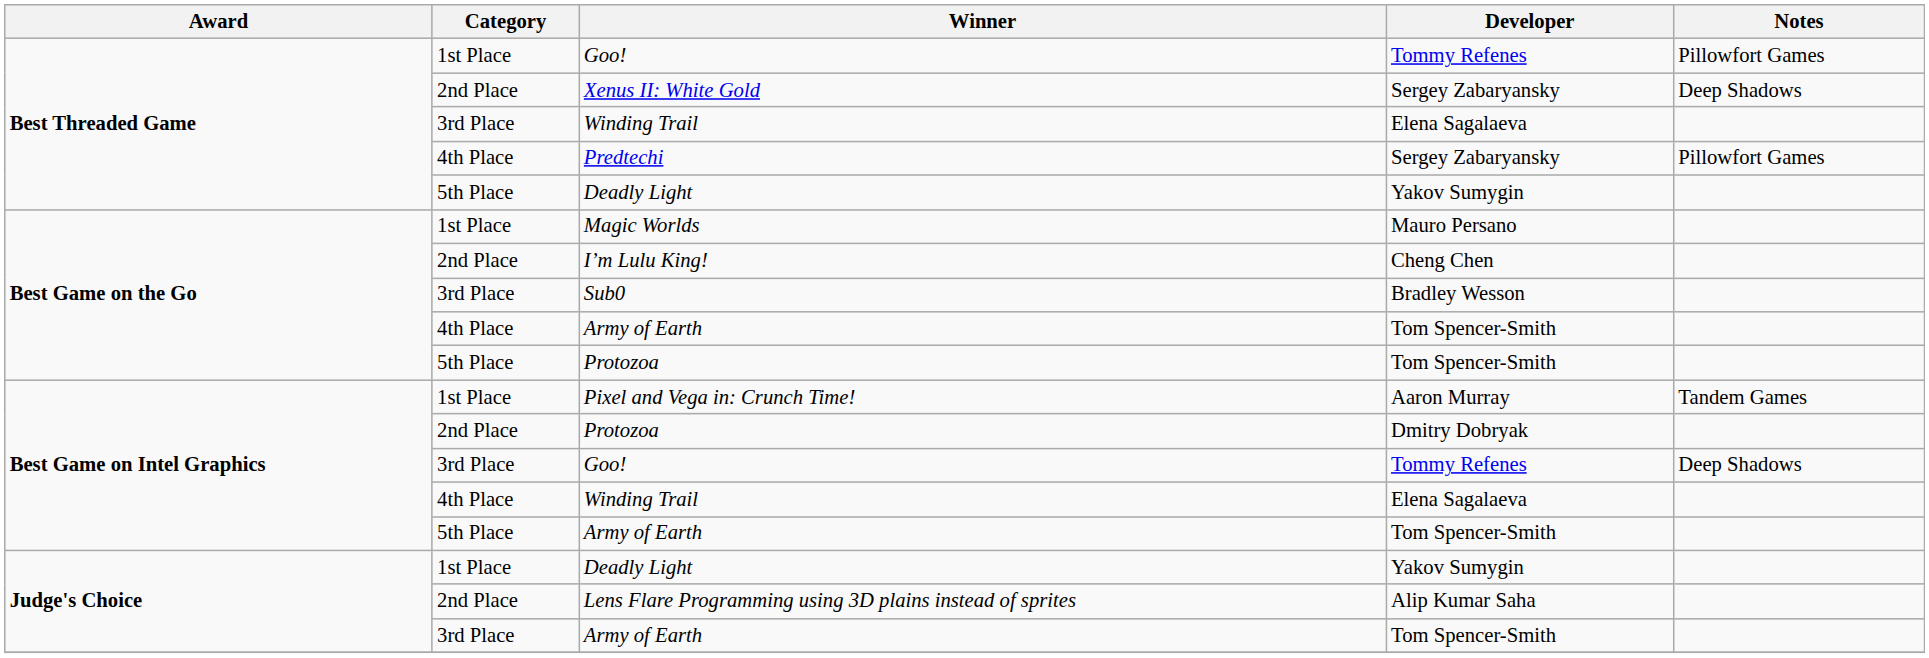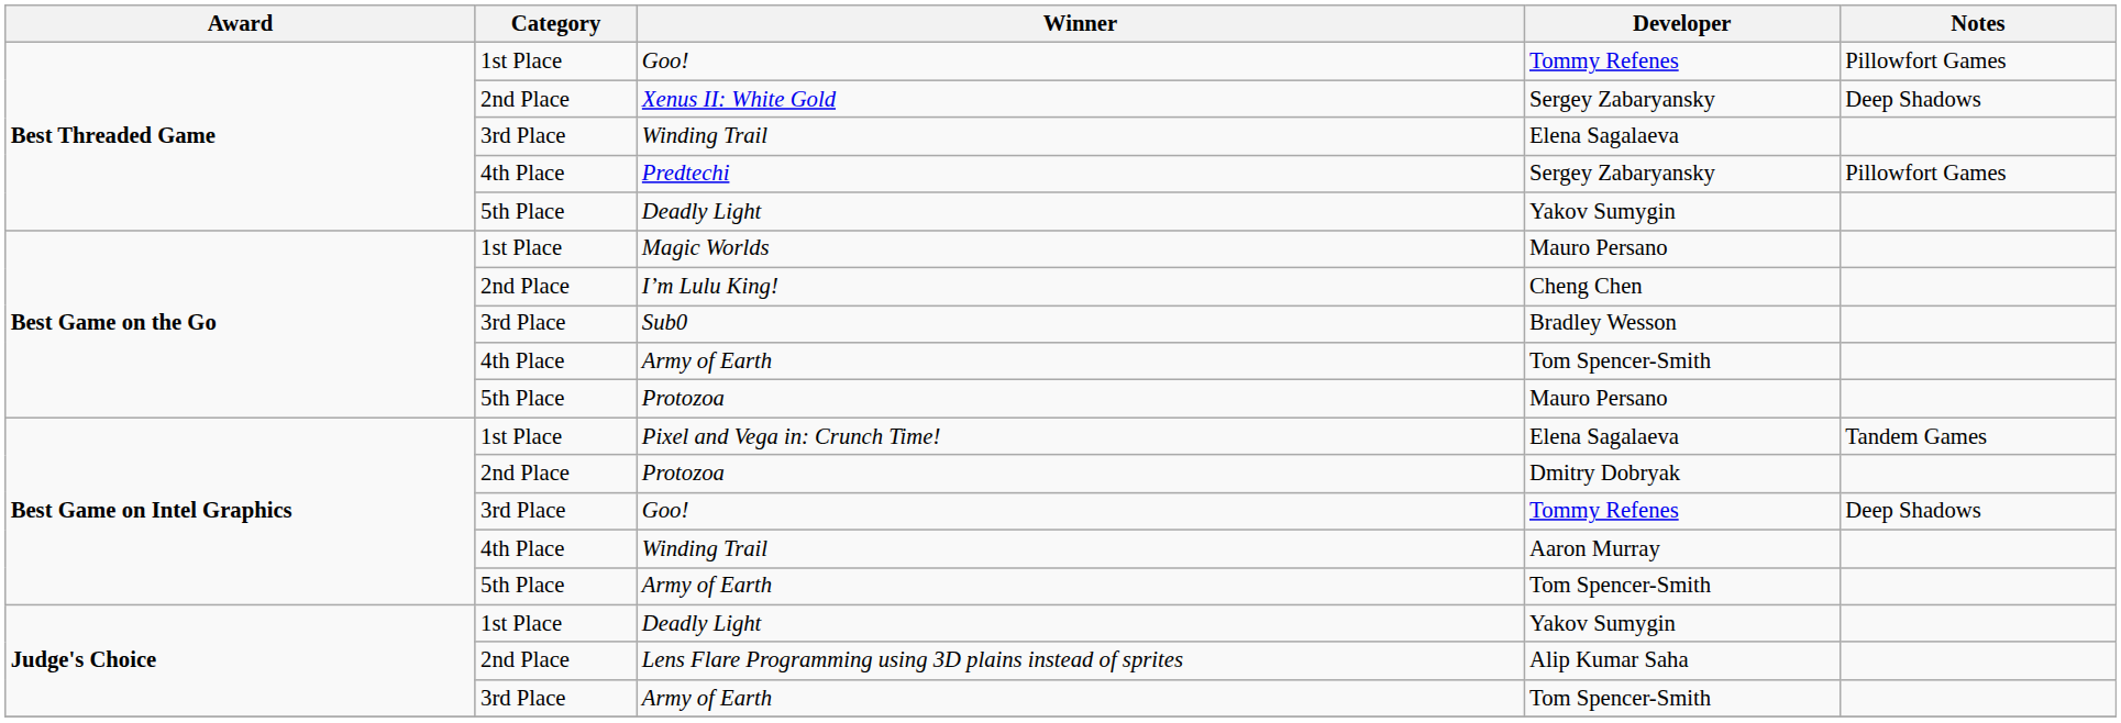5th Place / Protozoa | Developer: Tom Spencer-Smith -> Mauro Persano
Pixel and Vega in: Crunch Time! | Developer: Aaron Murray -> Elena Sagalaeva
4th Place / Winding Trail | Developer: Elena Sagalaeva -> Aaron Murray
